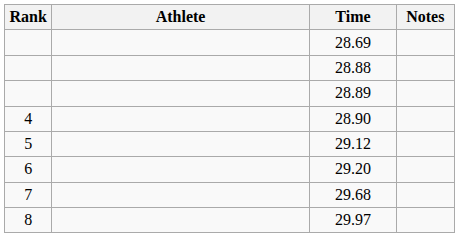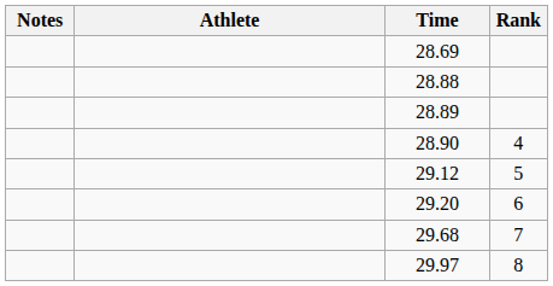columns swapped: Rank <-> Notes
